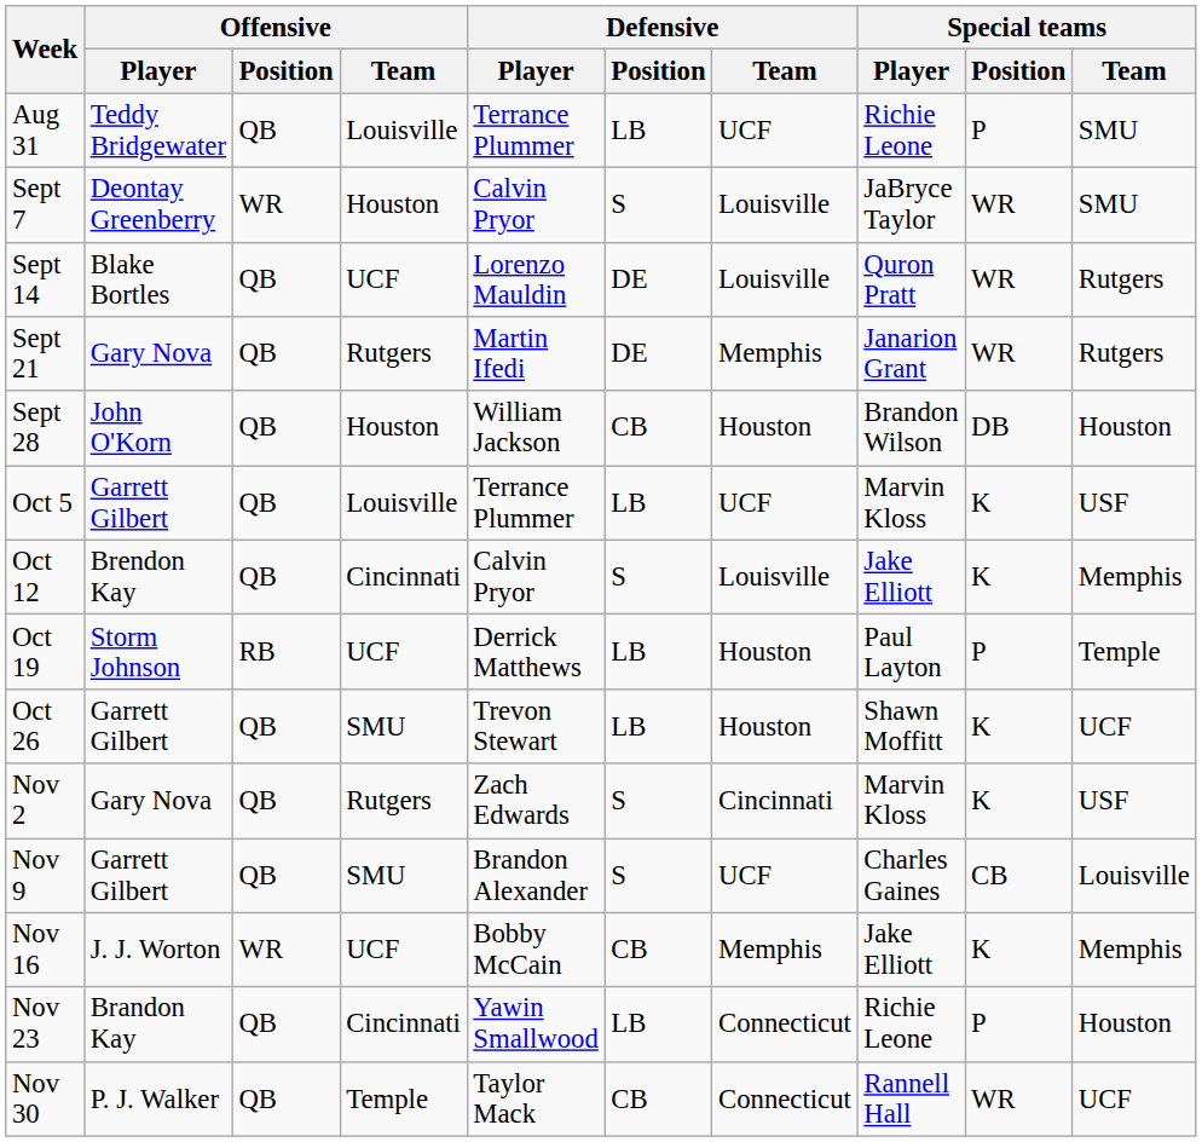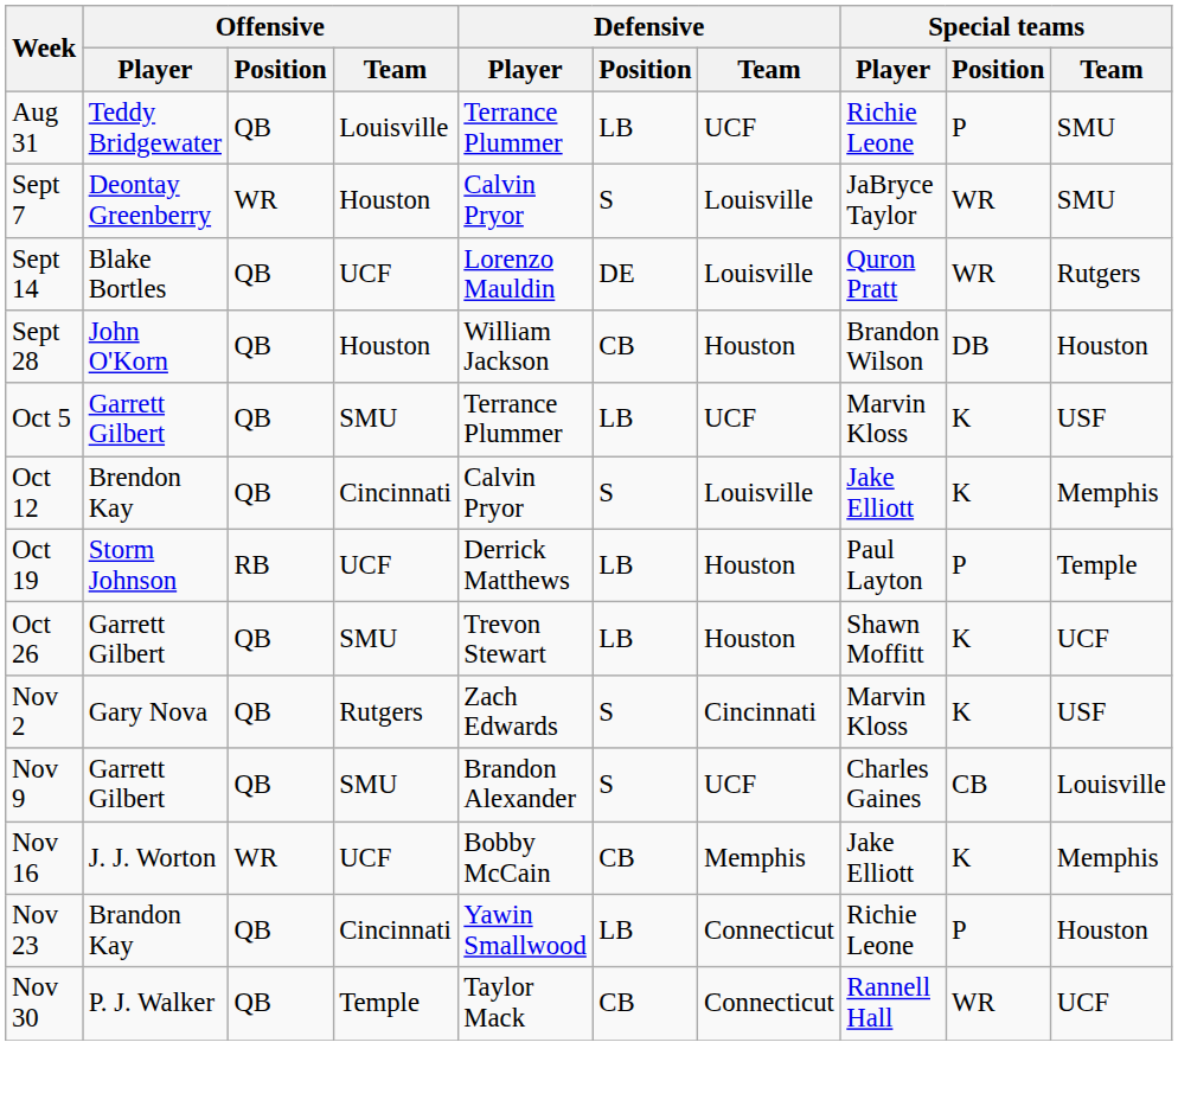- row: Sept 21 | Gary Nova | QB | Rutgers | Martin Ifedi | DE | Memphis | Janarion Grant | WR | Rutgers
Oct 5 | Offensive / Team: Louisville -> SMU
